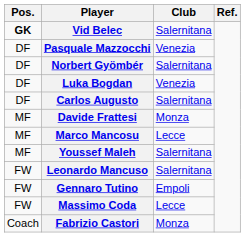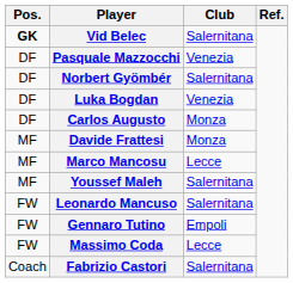Carlos Augusto | Club: Salernitana -> Monza
Fabrizio Castori | Club: Monza -> Salernitana
